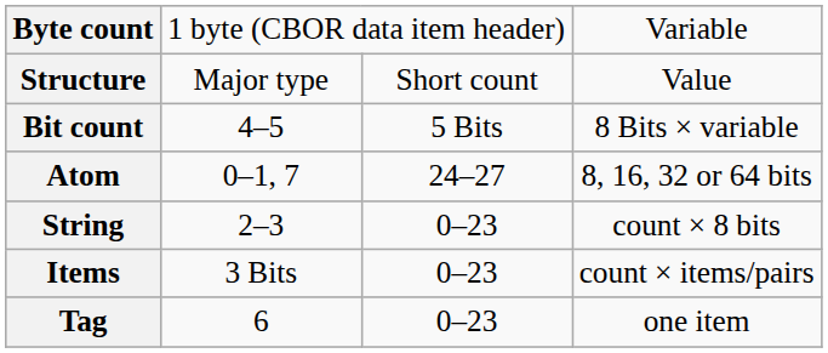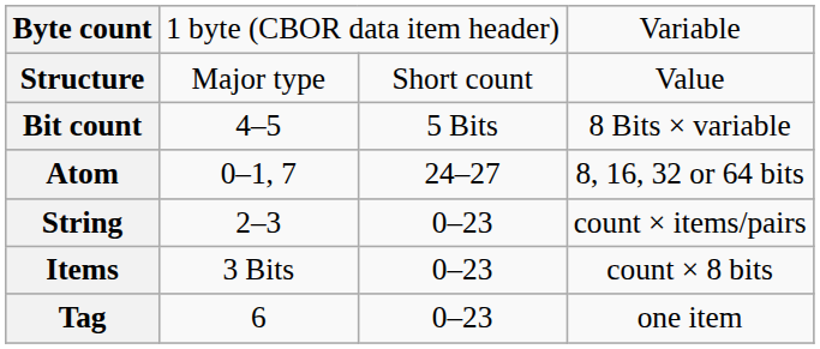String | column 4: count × 8 bits -> count × items/pairs
Items | column 4: count × items/pairs -> count × 8 bits
